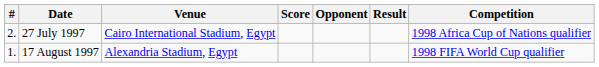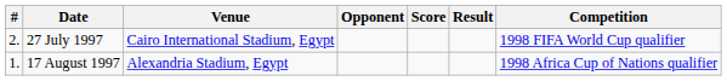columns swapped: Opponent <-> Score
27 July 1997 | Competition: 1998 Africa Cup of Nations qualifier -> 1998 FIFA World Cup qualifier
17 August 1997 | Competition: 1998 FIFA World Cup qualifier -> 1998 Africa Cup of Nations qualifier
